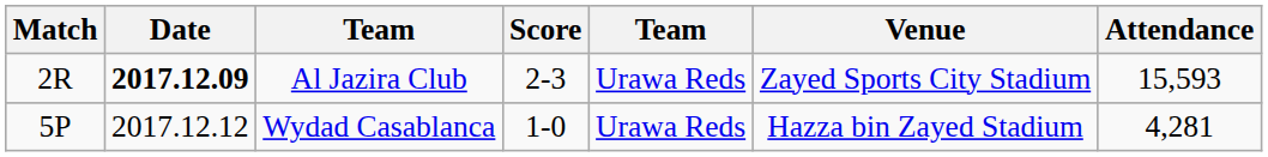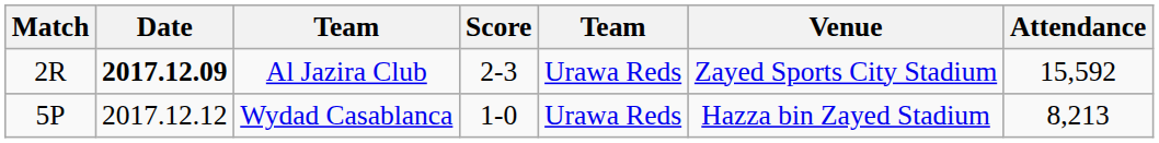Al Jazira Club | Attendance: 15,593 -> 15,592
Wydad Casablanca | Attendance: 4,281 -> 8,213
